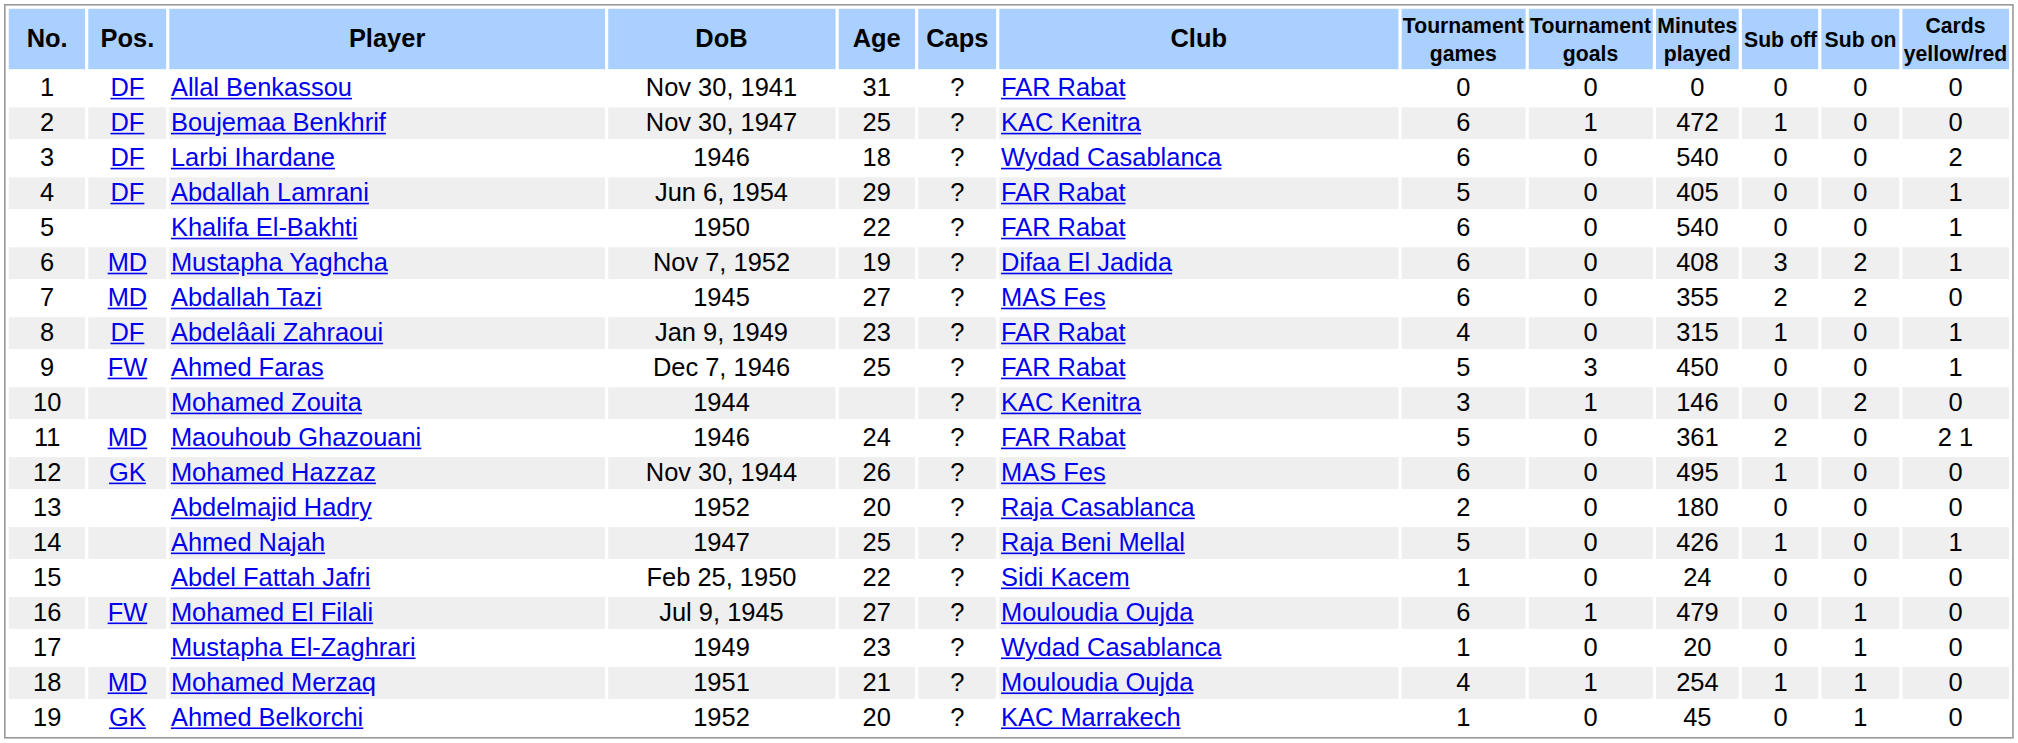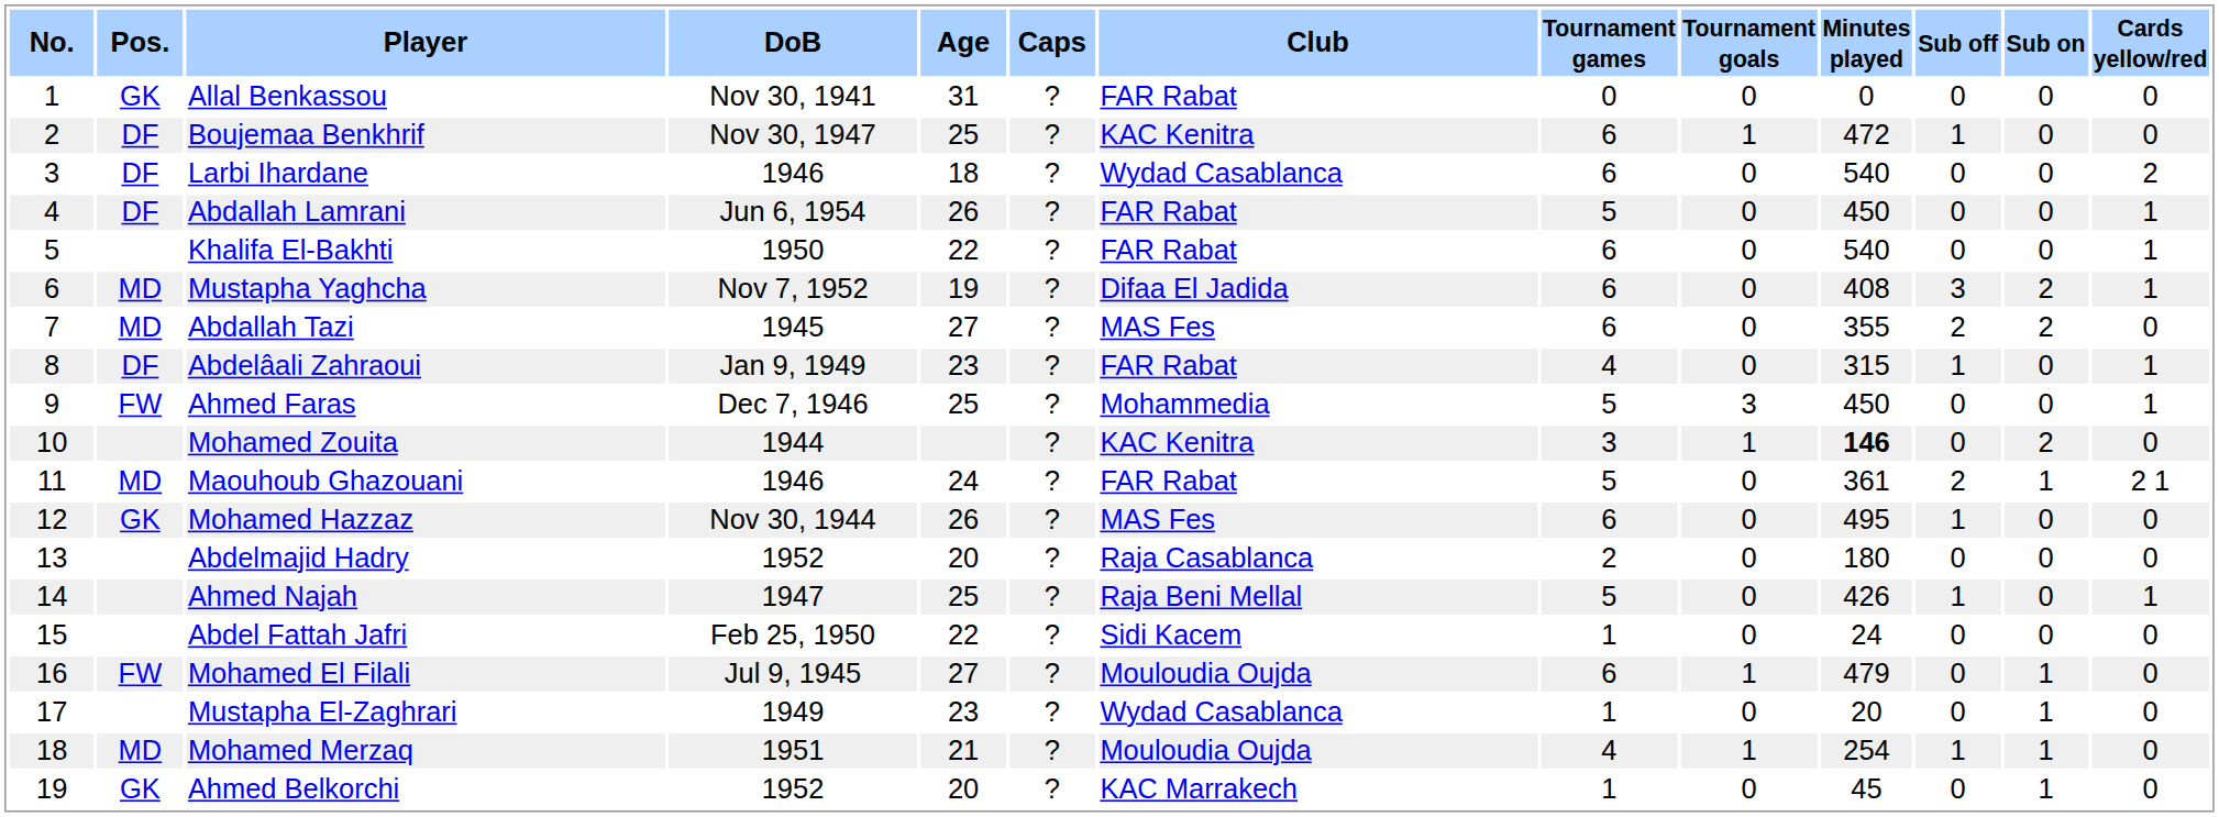Allal Benkassou | Pos.: DF -> GK
Abdallah Lamrani | Age: 29 -> 26
Abdallah Lamrani | Minutes played: 405 -> 450
Ahmed Faras | Club: FAR Rabat -> Mohammedia
Mohamed Zouita | Minutes played: normal -> bold
Maouhoub Ghazouani | Sub on: 0 -> 1
